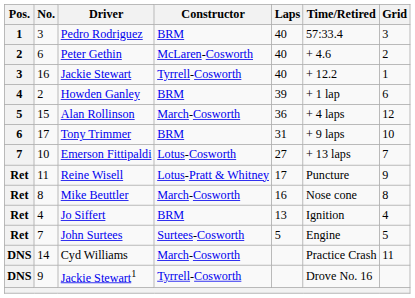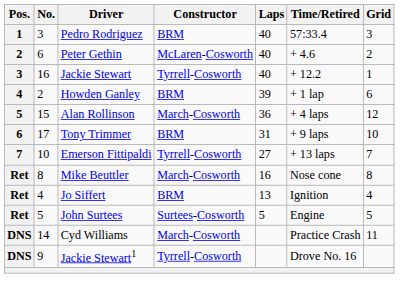Emerson Fittipaldi | Constructor: Lotus-Cosworth -> Tyrrell-Cosworth
- row: Ret | 11 | Reine Wisell | Lotus-Pratt & Whitney | 17 | Puncture | 9
John Surtees | No.: 7 -> 5
